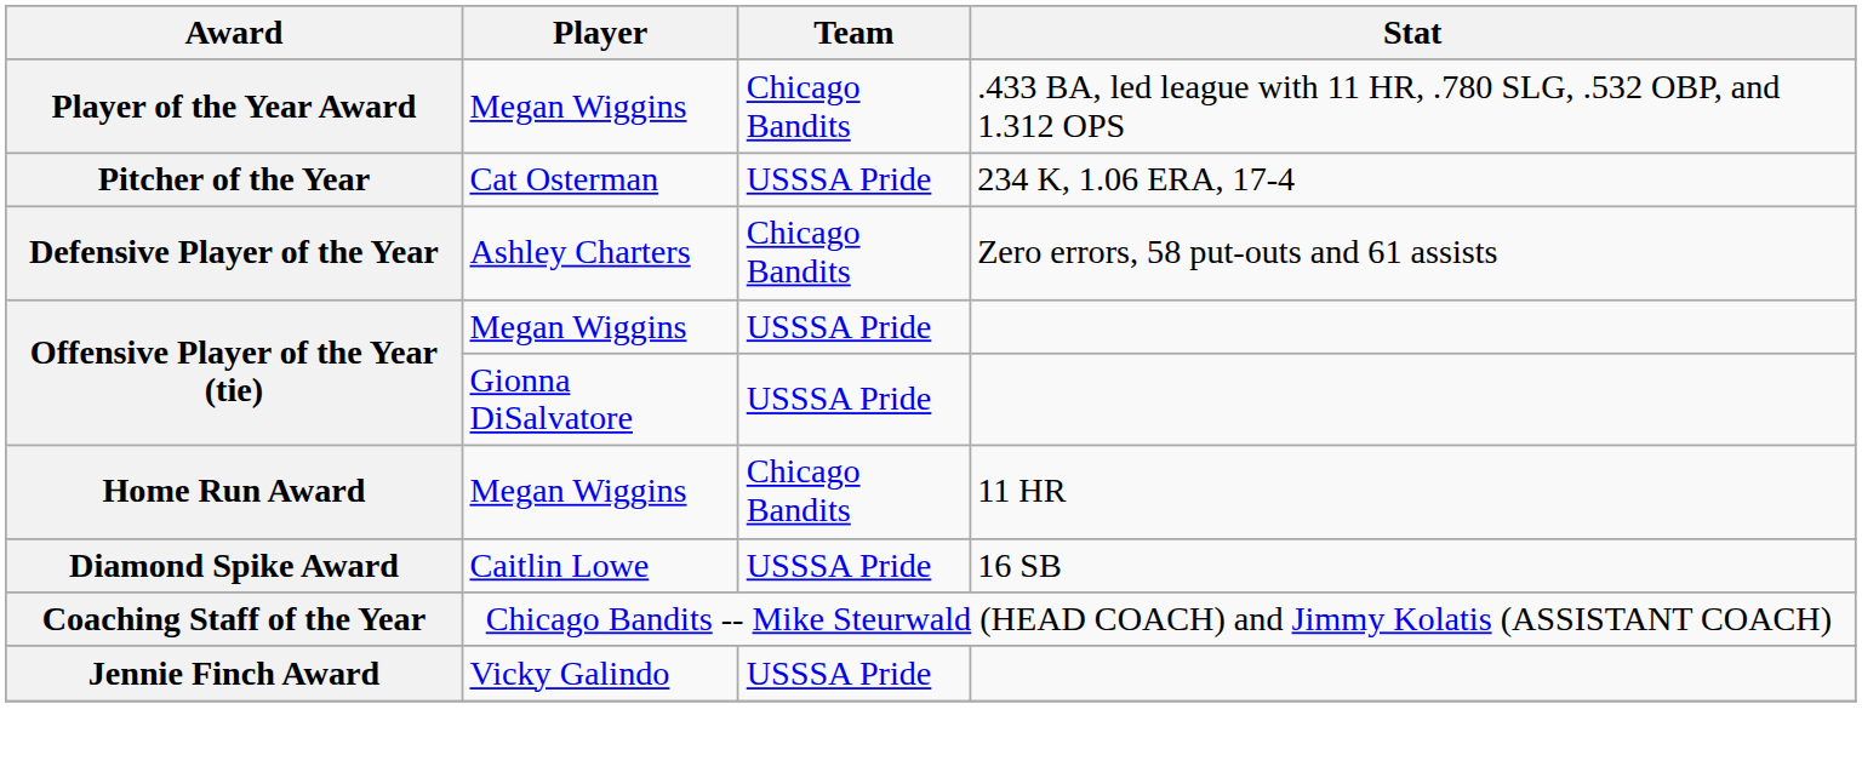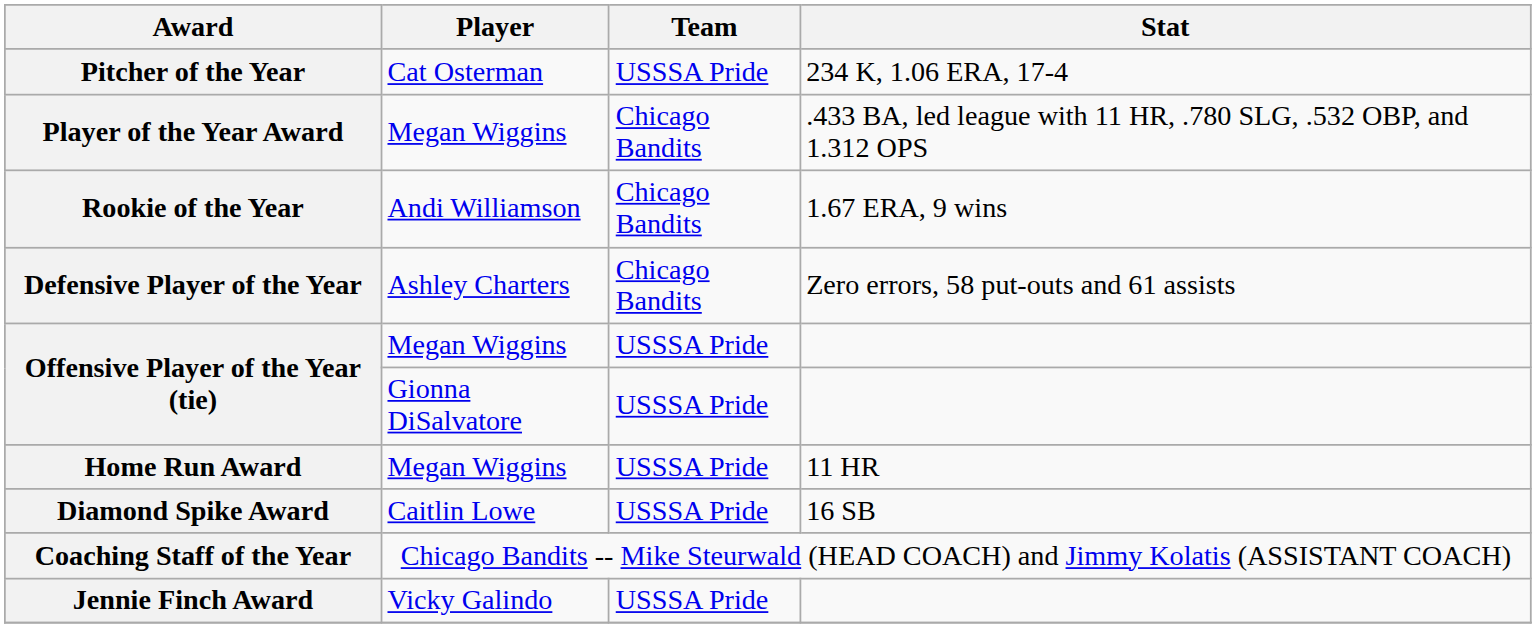rows swapped: Player of the Year Award <-> Pitcher of the Year
+ row: Rookie of the Year | Andi Williamson | Chicago Bandits | 1.67 ERA, 9 wins
Home Run Award | Team: Chicago Bandits -> USSSA Pride
